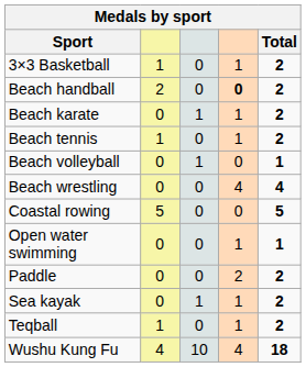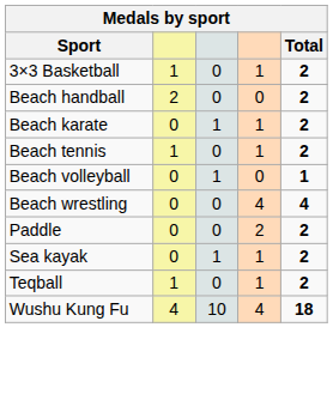Beach handball | column 4: bold -> normal
- row: Coastal rowing | 5 | 0 | 0 | 5
- row: Open water swimming | 0 | 0 | 1 | 1
